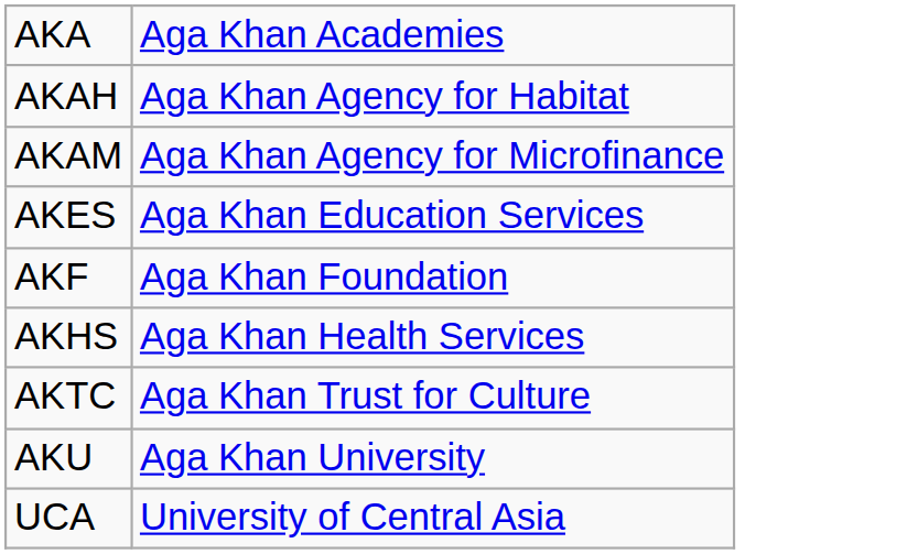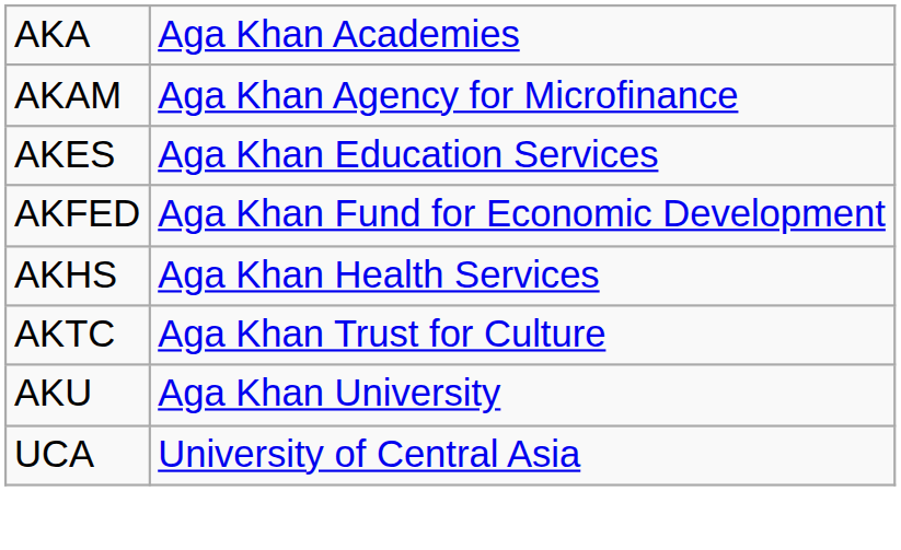- row: AKAH | Aga Khan Agency for Habitat
- row: AKF | Aga Khan Foundation
+ row: AKFED | Aga Khan Fund for Economic Development
